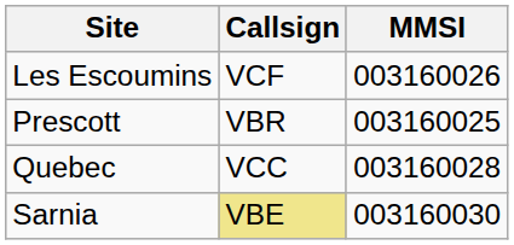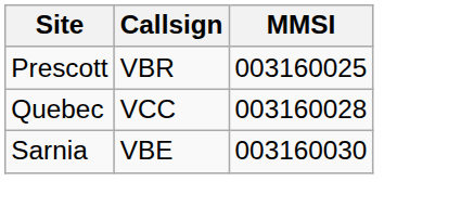- row: Les Escoumins | VCF | 003160026
Sarnia | Callsign: khaki background -> no background
